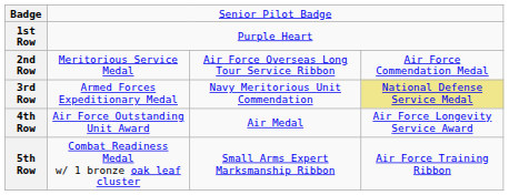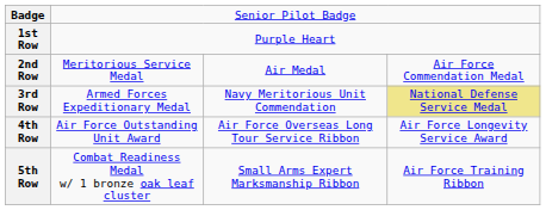2nd Row | column 3: Air Force Overseas Long Tour Service Ribbon -> Air Medal
4th Row | column 3: Air Medal -> Air Force Overseas Long Tour Service Ribbon
